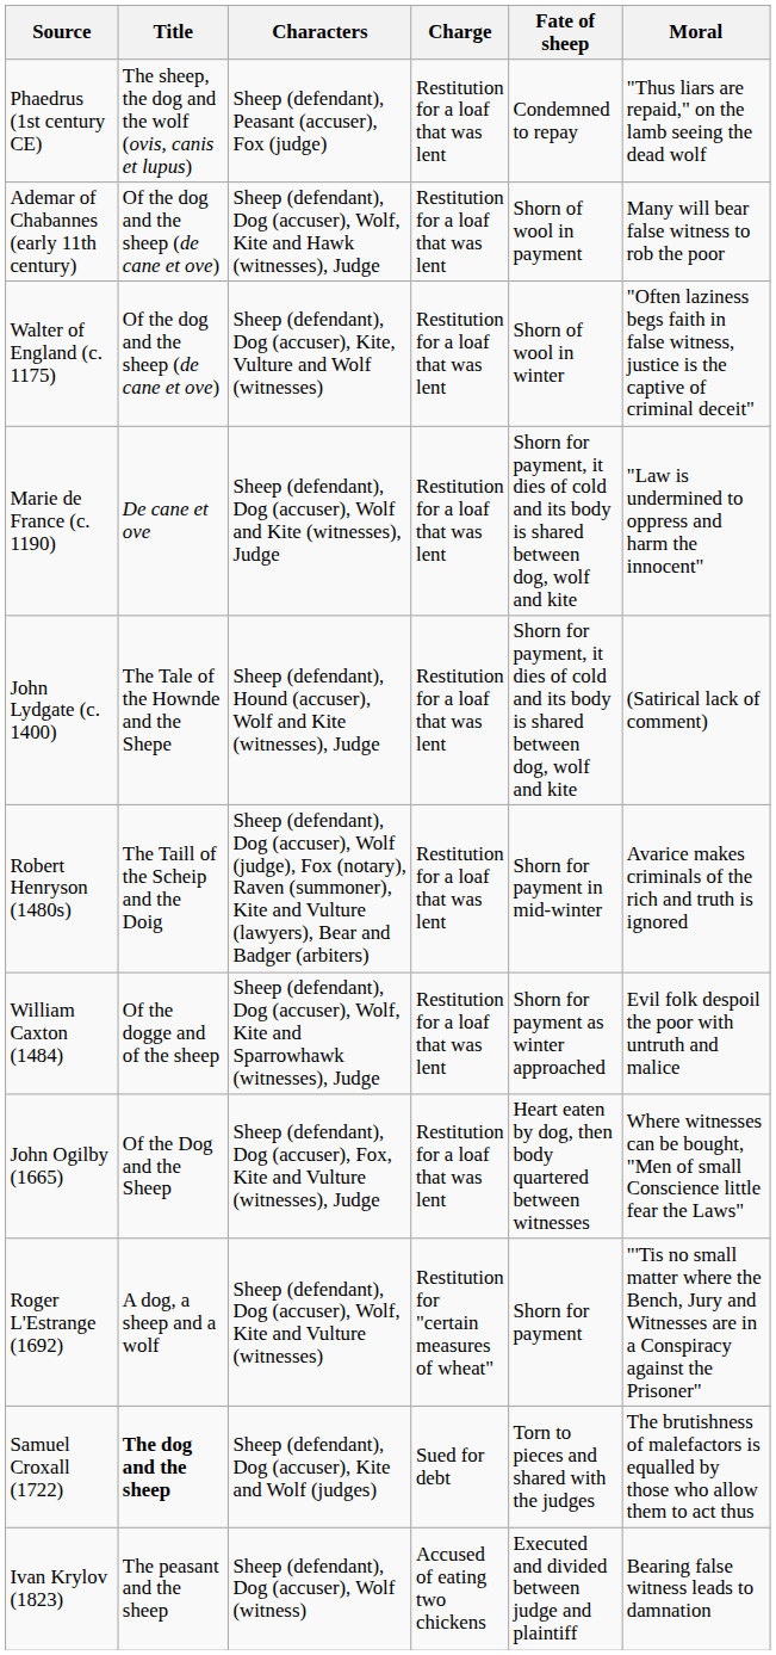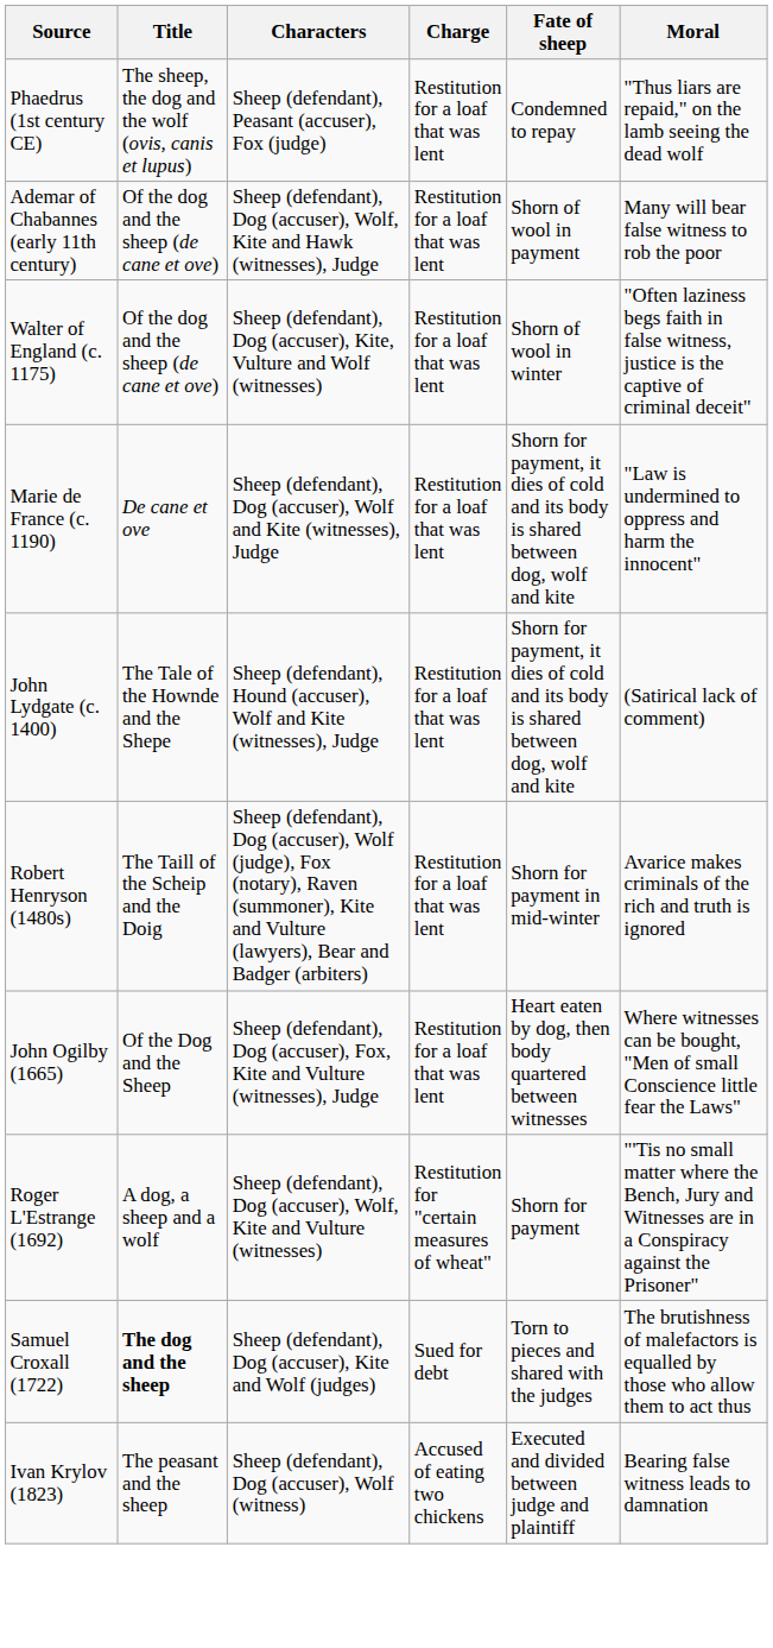- row: William Caxton (1484) | Of the dogge and of the sheep | Sheep (defendant), Dog (accuser), Wolf, Kite and Sparrowhawk (witnesses), Judge | Restitution for a loaf that was lent | Shorn for payment as winter approached | Evil folk despoil the poor with untruth and malice
